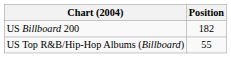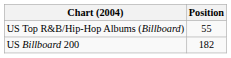rows swapped: US Billboard 200 <-> US Top R&B/Hip-Hop Albums (Billboard)
